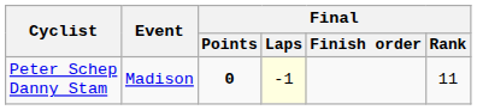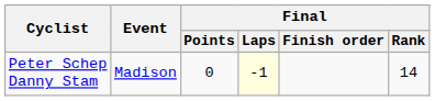Peter Schep Danny Stam | Final / Points: bold -> normal
Peter Schep Danny Stam | Final / Rank: 11 -> 14
